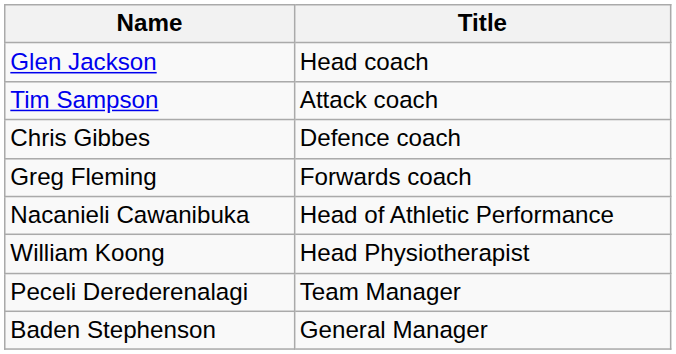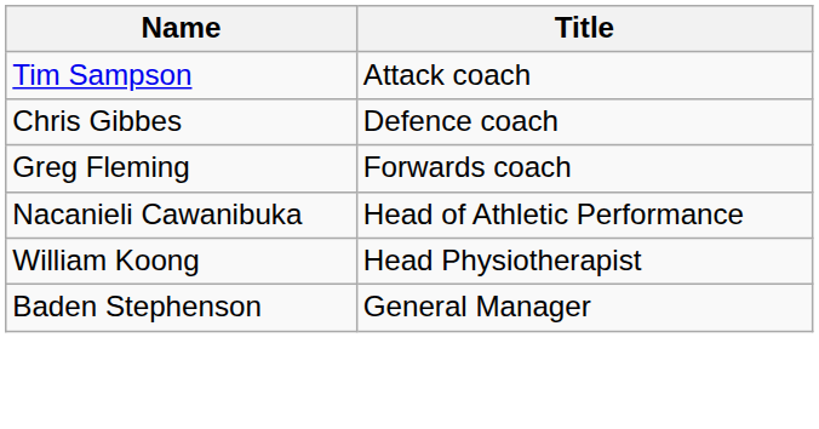- row: Glen Jackson | Head coach
- row: Peceli Derederenalagi | Team Manager
